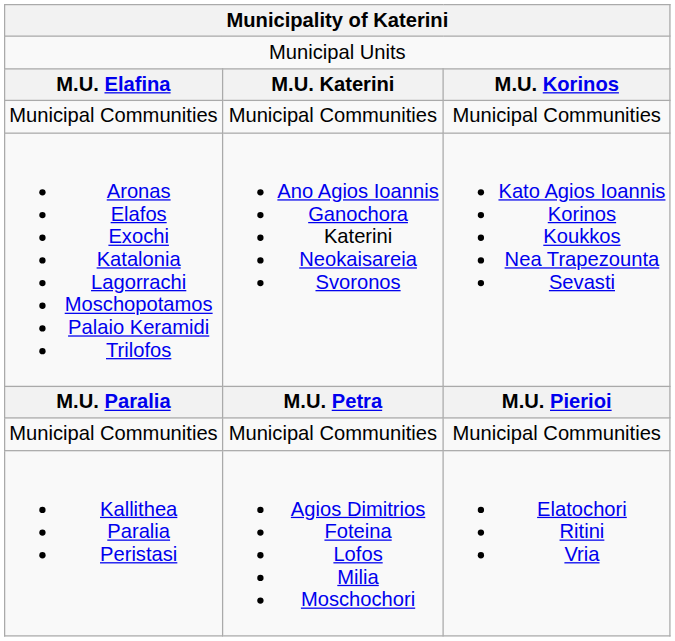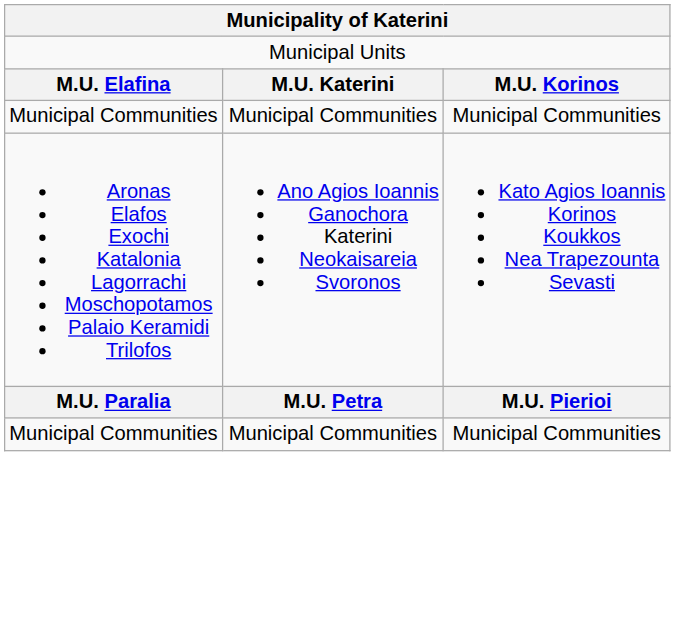- row: Kallithea Paralia Peristasi | Agios Dimitrios Foteina Lofos Milia Moschochori | Elatochori Ritini Vria
